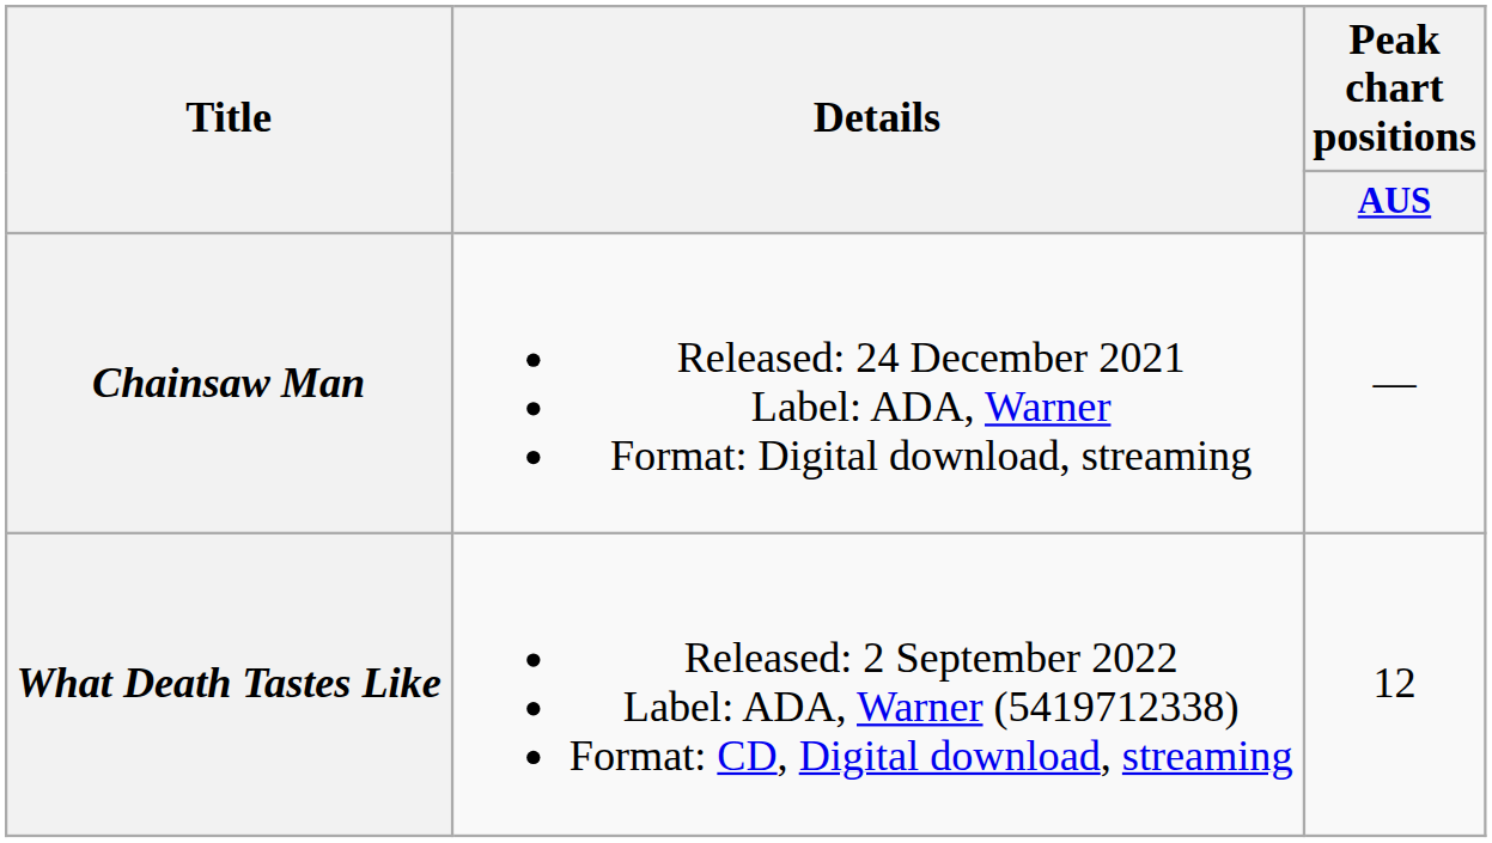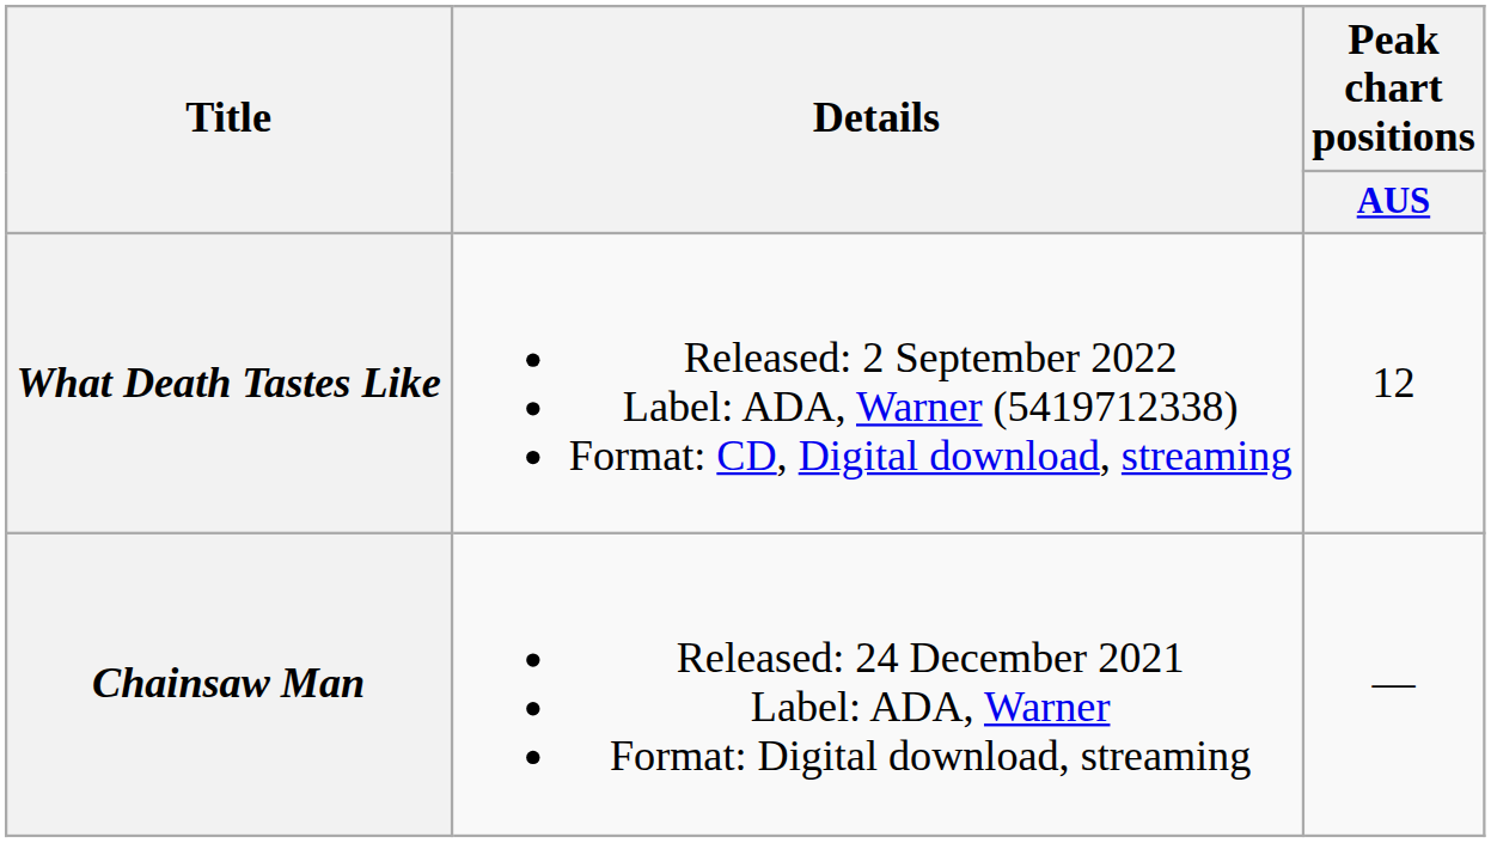rows swapped: Chainsaw Man <-> What Death Tastes Like
